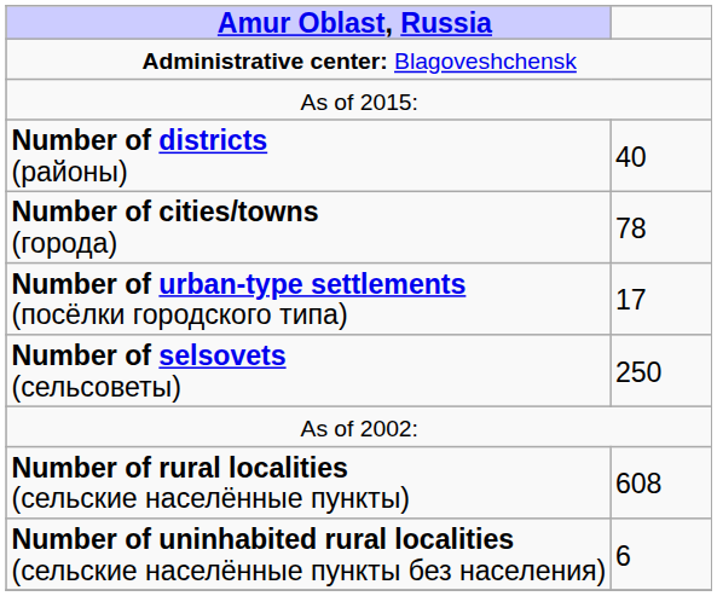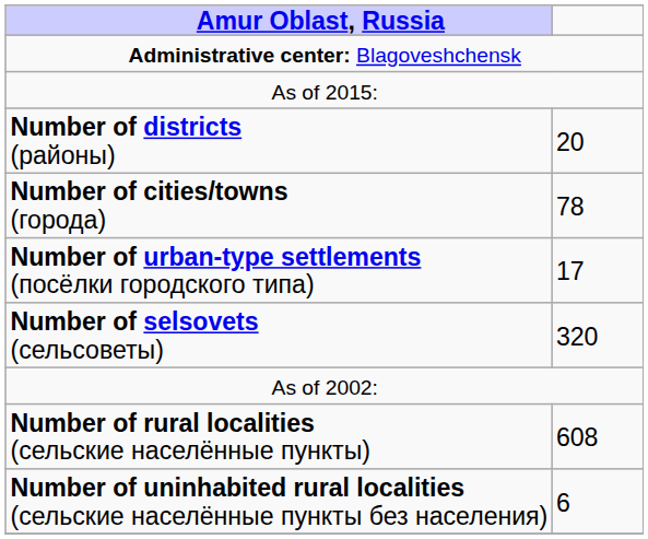Number of districts (районы) | column 2: 40 -> 20
Number of selsovets (сельсоветы) | column 2: 250 -> 320
